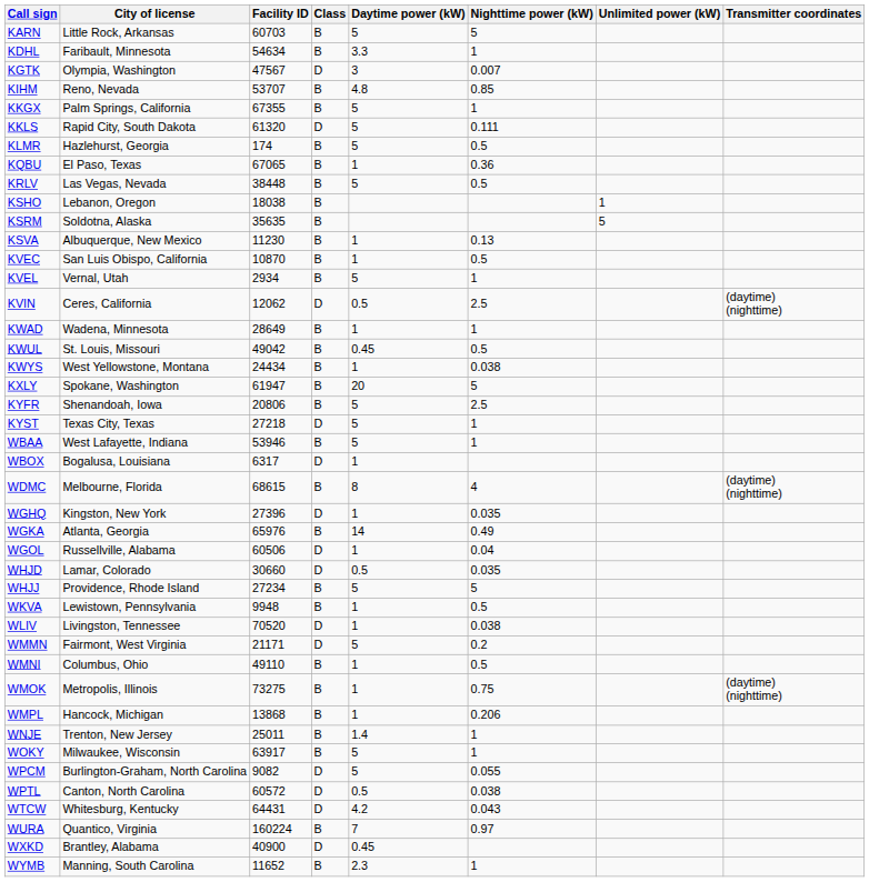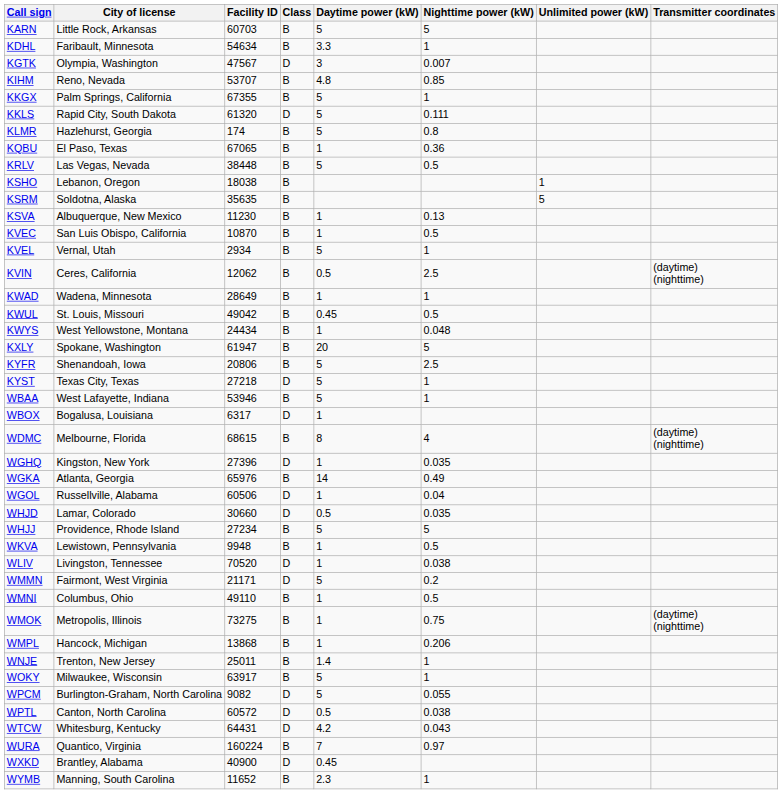KLMR | Nighttime power (kW): 0.5 -> 0.8
KVIN | Class: D -> B
KWYS | Nighttime power (kW): 0.038 -> 0.048
